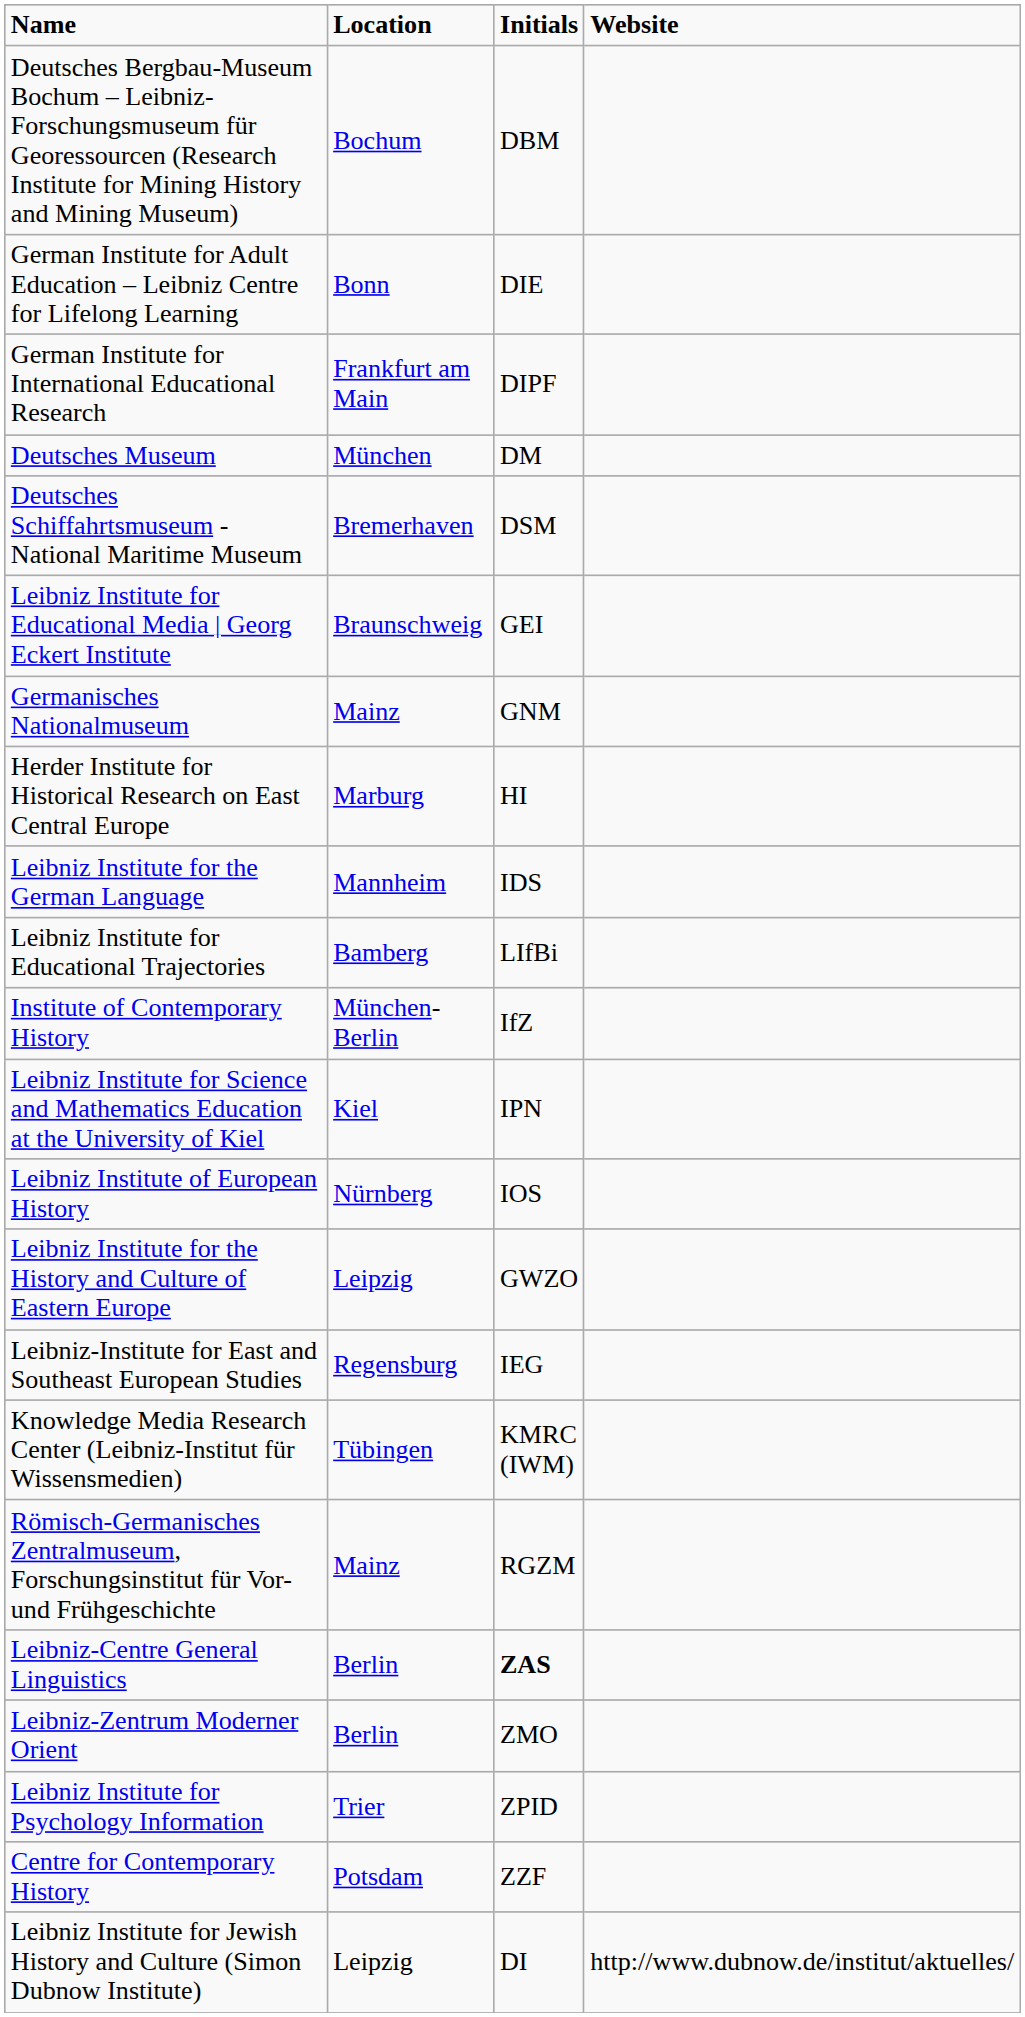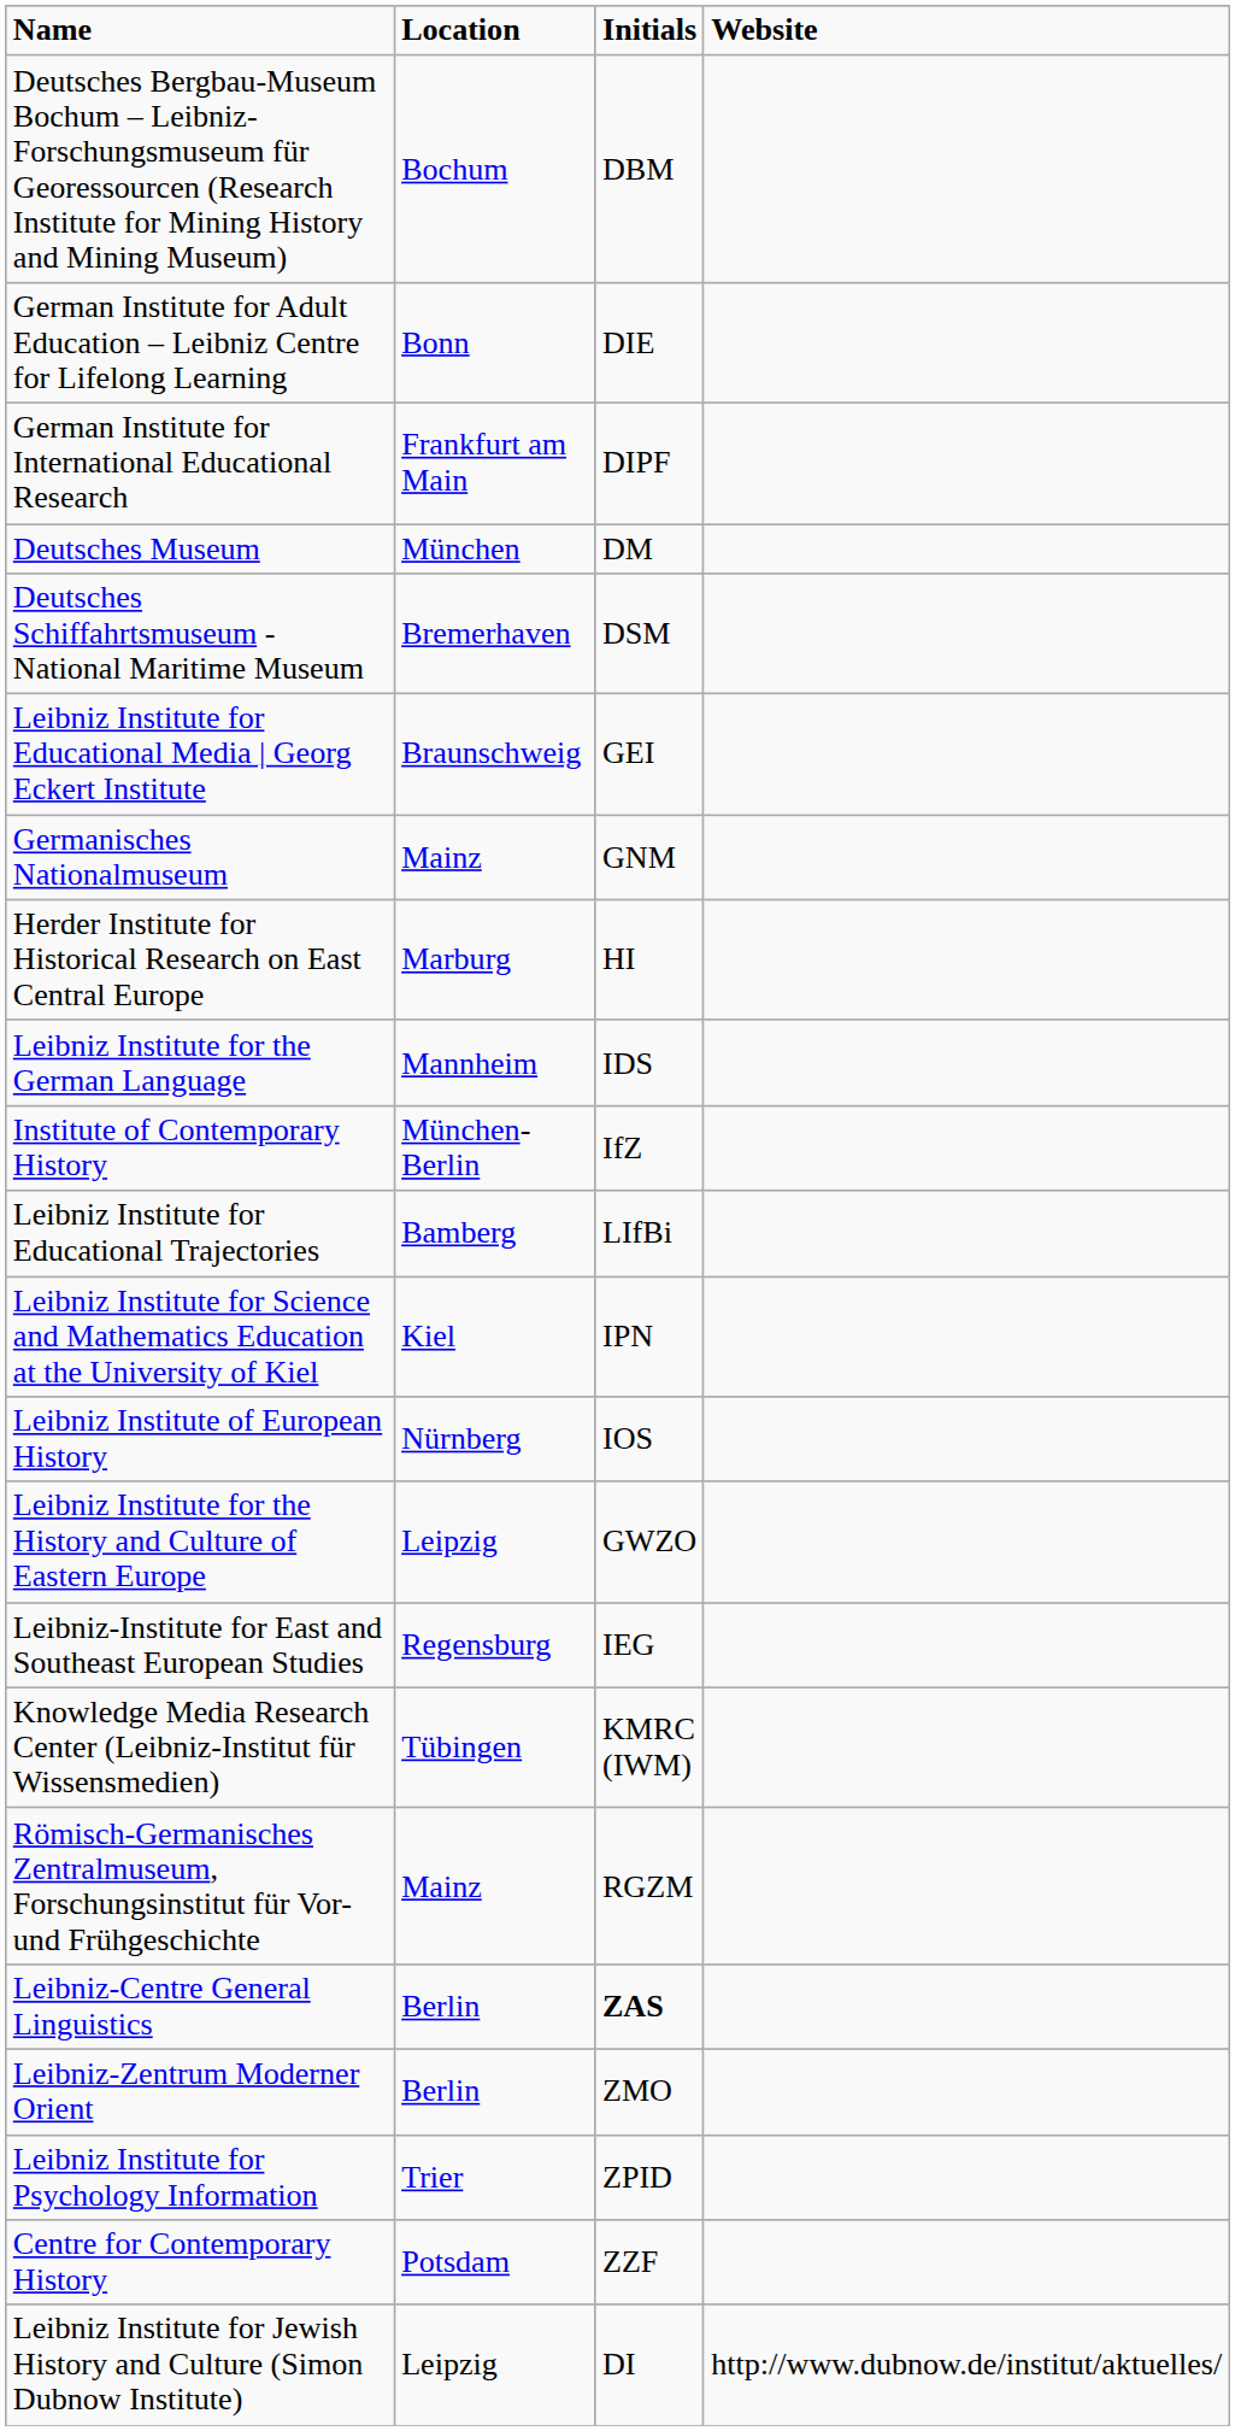rows swapped: Institute of Contemporary History <-> Leibniz Institute for Educational Trajectories
